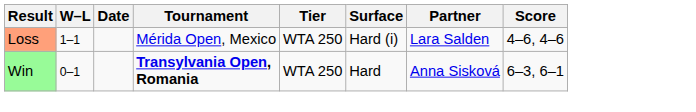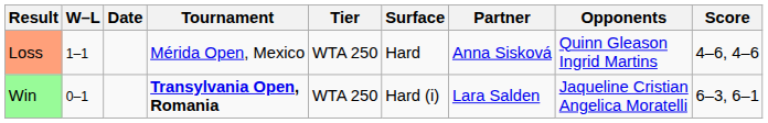+ column: Opponents | Quinn Gleason Ingrid Martins | Jaqueline Cristian Angelica Moratelli
Loss | Surface: Hard (i) -> Hard
Loss | Partner: Lara Salden -> Anna Sisková
Win | Surface: Hard -> Hard (i)
Win | Partner: Anna Sisková -> Lara Salden
